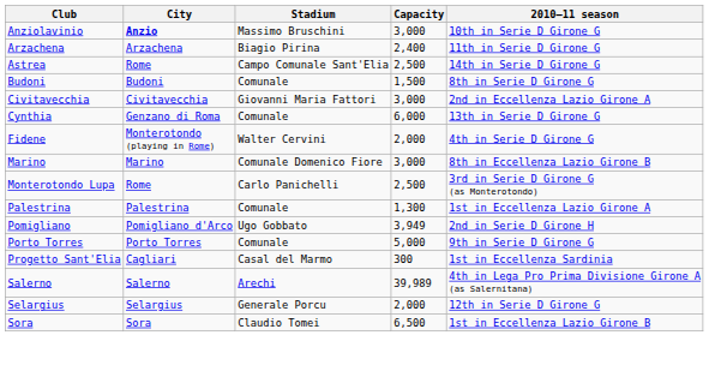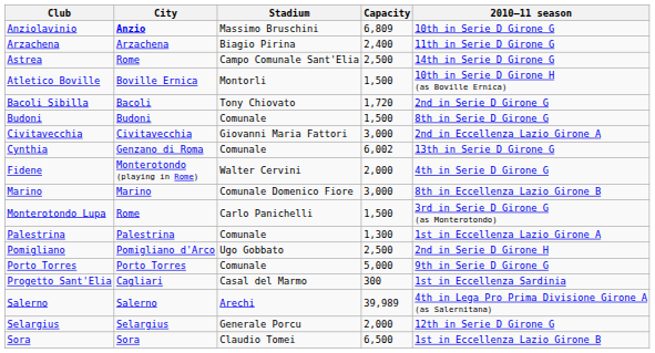Anziolavinio | Capacity: 3,000 -> 6,809
+ row: Atletico Boville | Boville Ernica | Montorli | 1,500 | 10th in Serie D Girone H (as Boville Ernica)
+ row: Bacoli Sibilla | Bacoli | Tony Chiovato | 1,720 | 2nd in Serie D Girone G
Cynthia | Capacity: 6,000 -> 6,002
Monterotondo Lupa | Capacity: 2,500 -> 1,500
Pomigliano | Capacity: 3,949 -> 2,500
